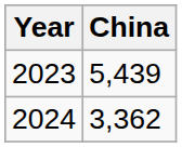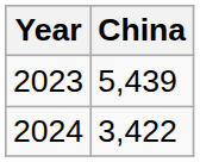2024 | China: 3,362 -> 3,422
